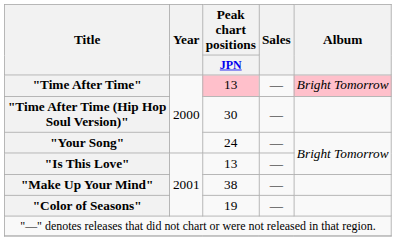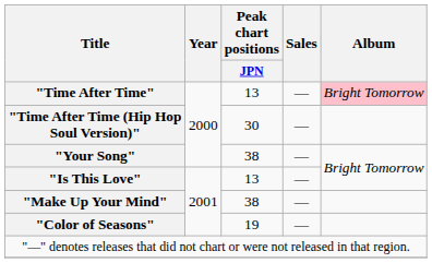"Time After Time" | Peak chart positions / JPN: pink background -> no background
"Your Song" | Peak chart positions / JPN: 24 -> 38
